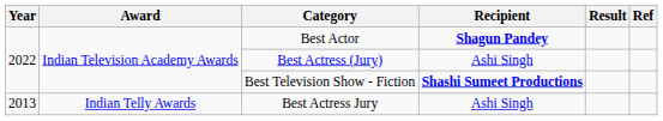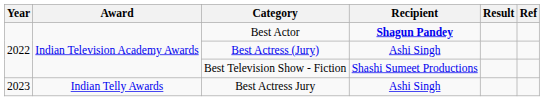Best Television Show - Fiction | Recipient: bold -> normal
Best Actress Jury | Year: 2013 -> 2023
